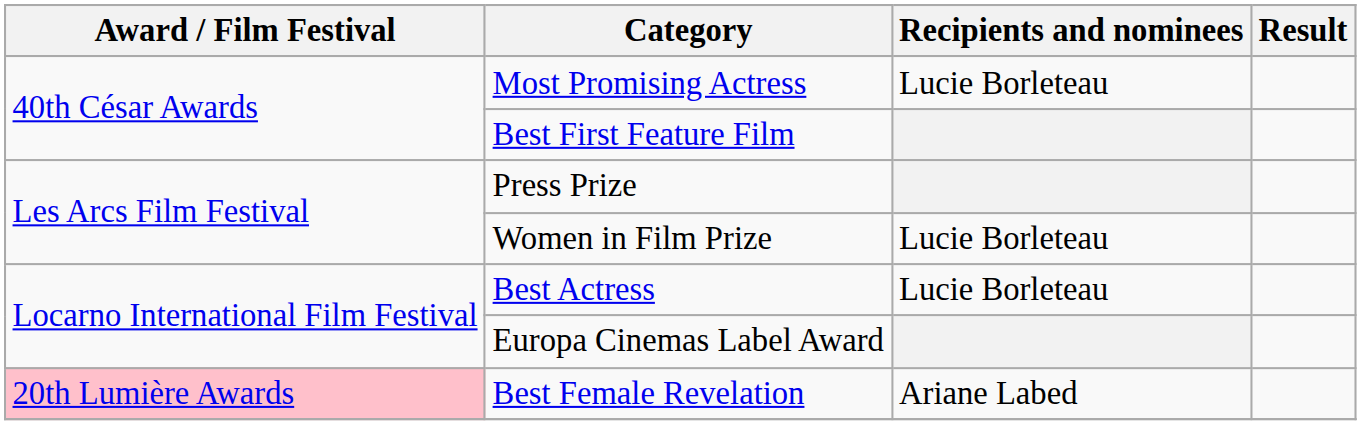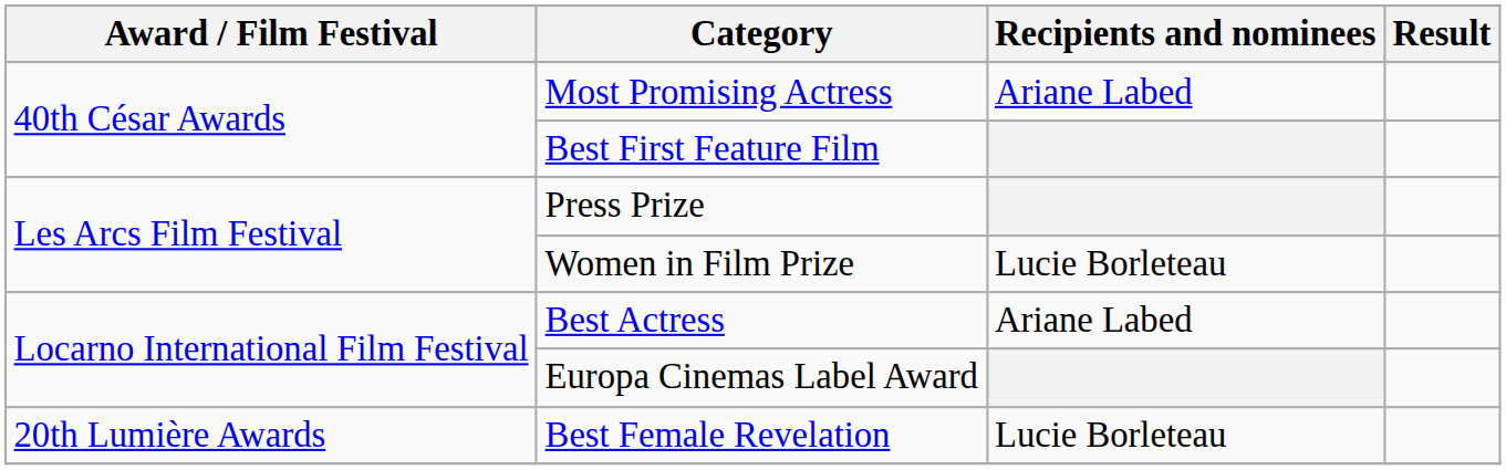Most Promising Actress | Recipients and nominees: Lucie Borleteau -> Ariane Labed
Best Actress | Recipients and nominees: Lucie Borleteau -> Ariane Labed
Best Female Revelation | Award / Film Festival: pink background -> no background
Best Female Revelation | Recipients and nominees: Ariane Labed -> Lucie Borleteau
